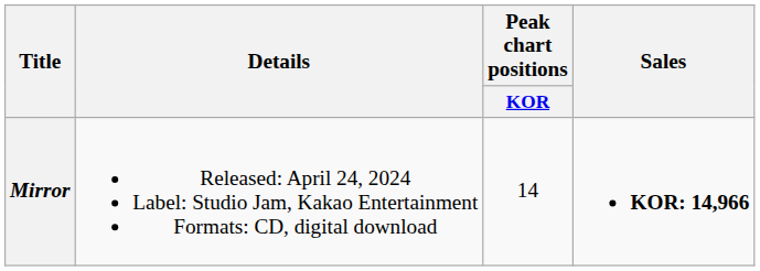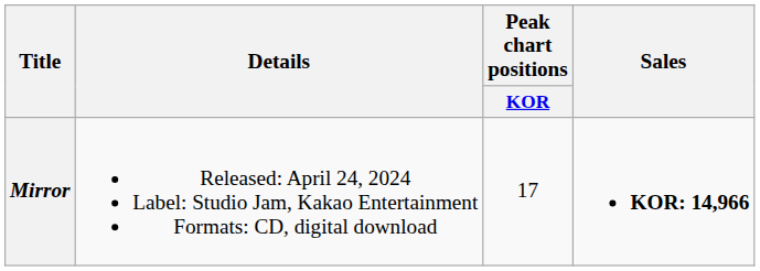Mirror | Peak chart positions / KOR: 14 -> 17
